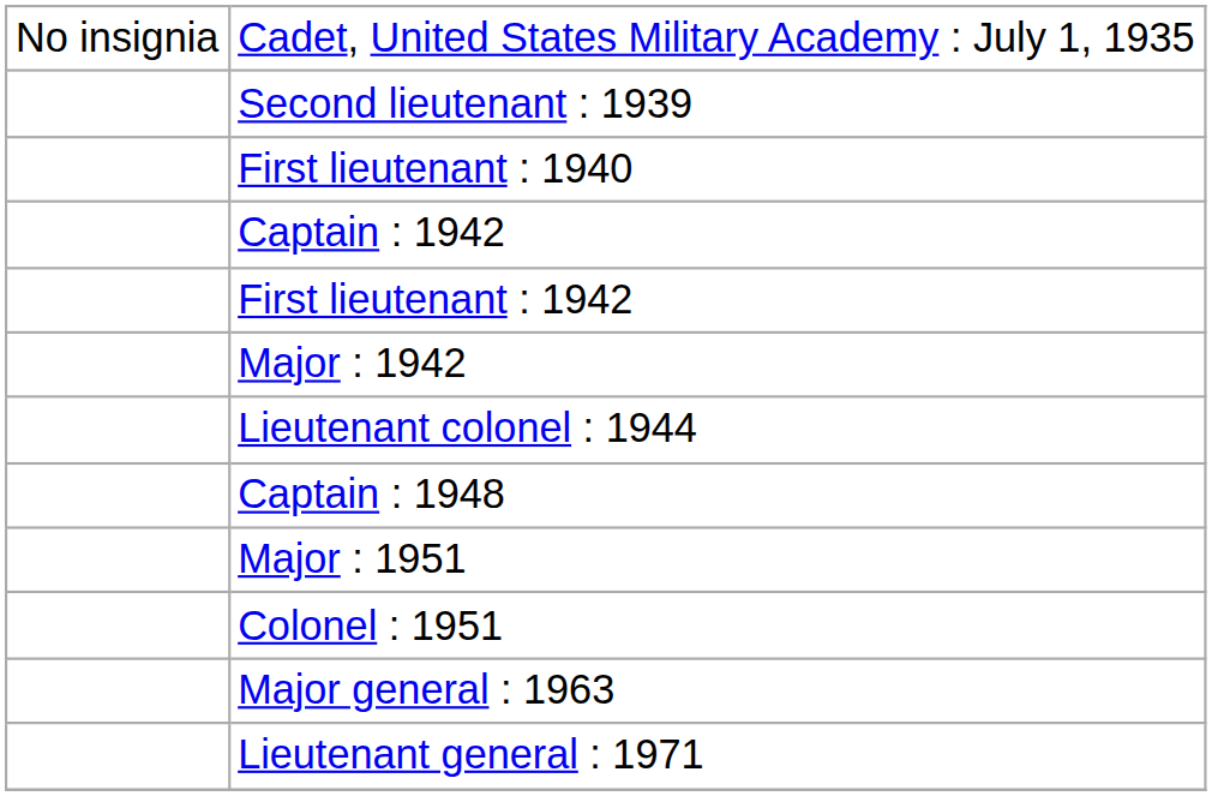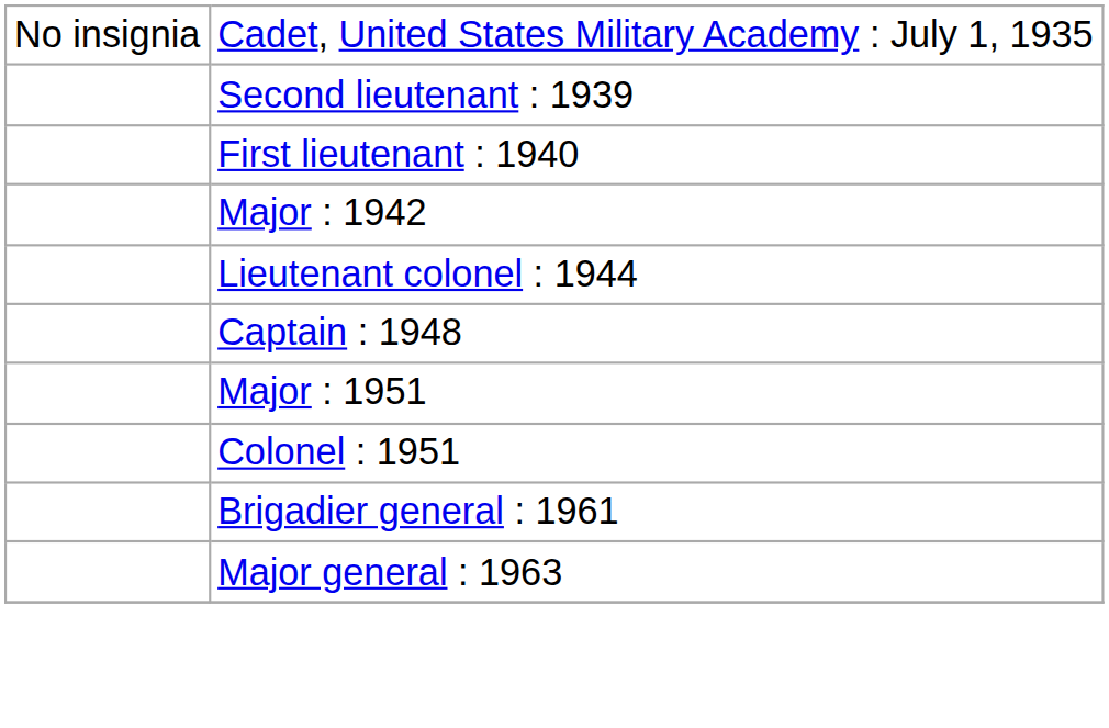- row: Captain : 1942
- row: First lieutenant : 1942
+ row: Brigadier general : 1961
- row: Lieutenant general : 1971
